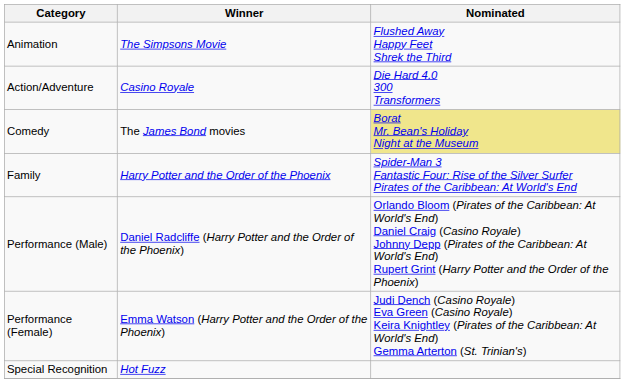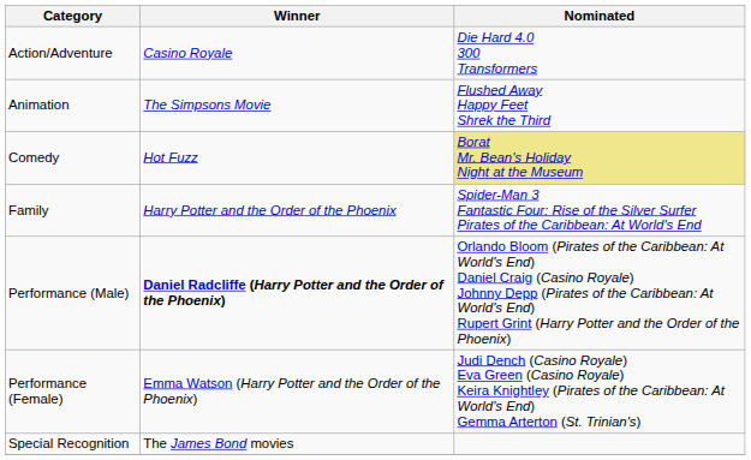rows swapped: Action/Adventure <-> Animation
Comedy | Winner: The James Bond movies -> Hot Fuzz
Performance (Male) | Winner: normal -> bold
Special Recognition | Winner: Hot Fuzz -> The James Bond movies
